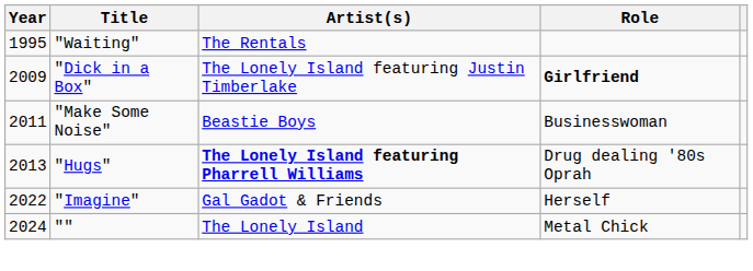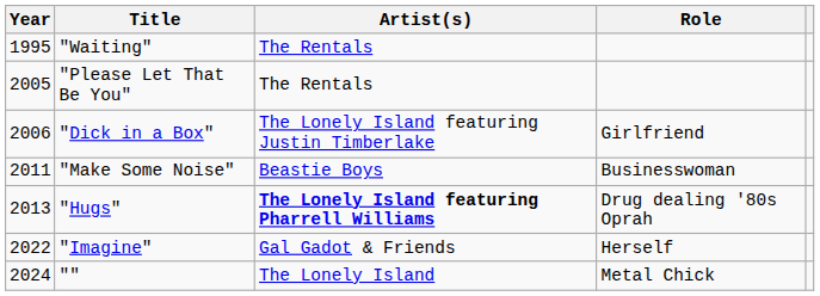+ row: 2005 | "Please Let That Be You" | The Rentals
"Dick in a Box" | Year: 2009 -> 2006
"Dick in a Box" | Role: bold -> normal
